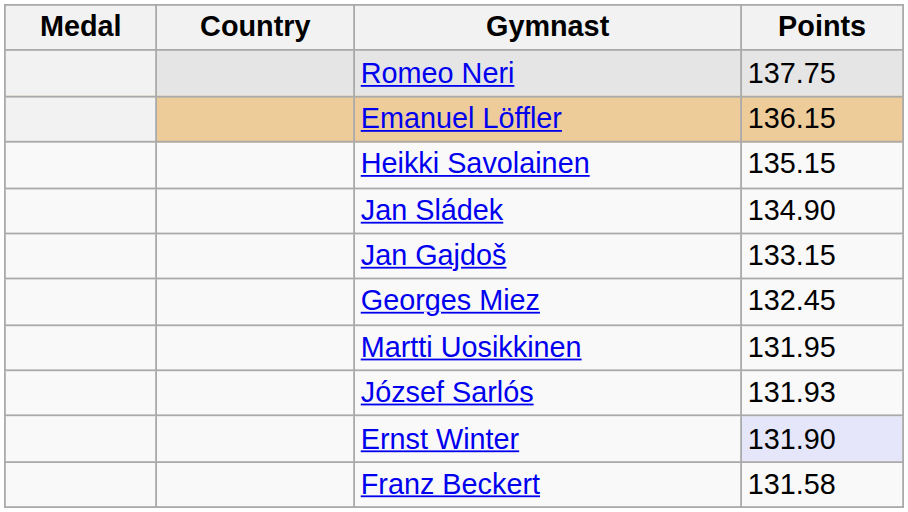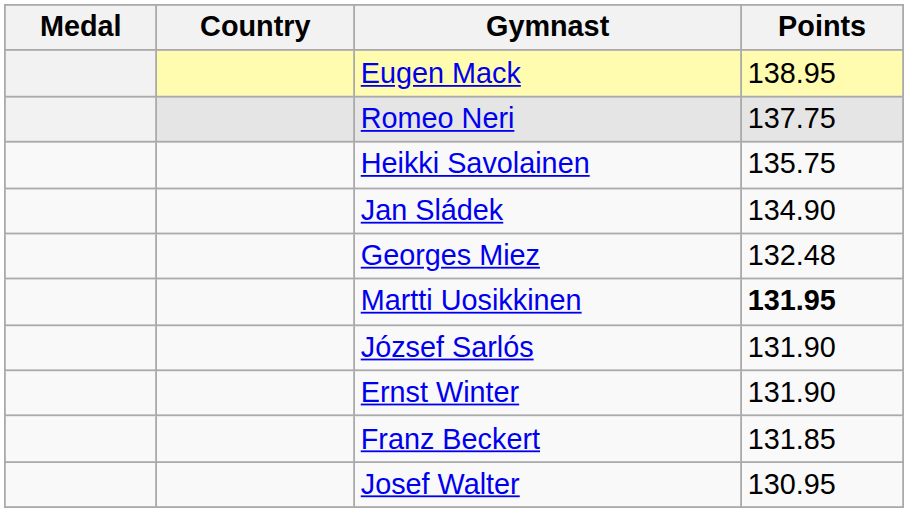+ row: Eugen Mack | 138.95
- row: Emanuel Löffler | 136.15
Heikki Savolainen | Points: 135.15 -> 135.75
- row: Jan Gajdoš | 133.15
Georges Miez | Points: 132.45 -> 132.48
Martti Uosikkinen | Points: normal -> bold
József Sarlós | Points: 131.93 -> 131.90
Ernst Winter | Points: lavender background -> no background
Franz Beckert | Points: 131.58 -> 131.85
+ row: Josef Walter | 130.95
